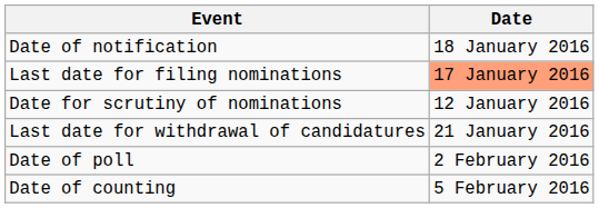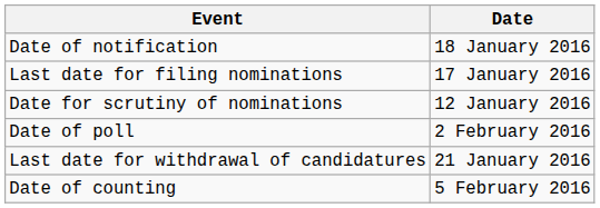Last date for filing nominations | Date: lightsalmon background -> no background
rows swapped: Last date for withdrawal of candidatures <-> Date of poll
